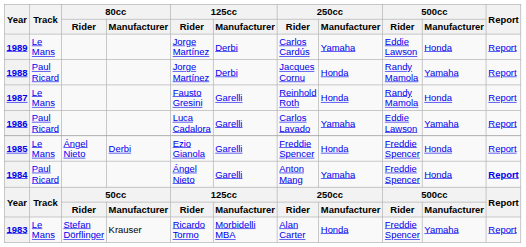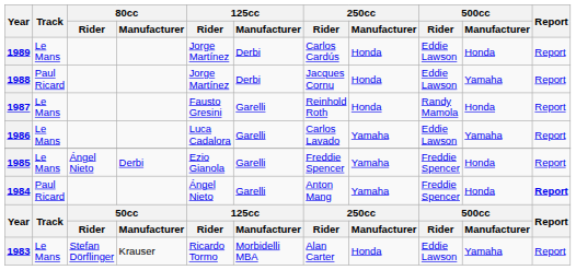1989 | 250cc / Manufacturer: Yamaha -> Honda
1988 | 500cc / Rider: Randy Mamola -> Eddie Lawson
1986 | Track: Paul Ricard -> Le Mans
1985 | 250cc / Manufacturer: Honda -> Yamaha
1983 | 500cc / Rider: Freddie Spencer -> Eddie Lawson
